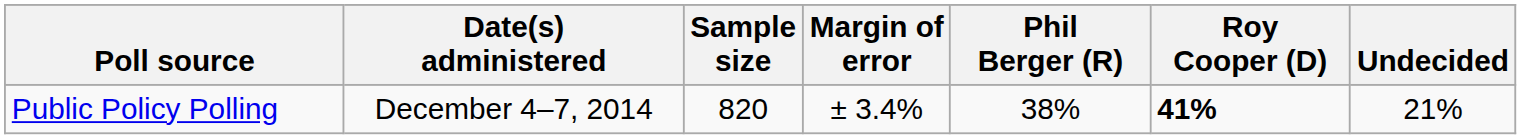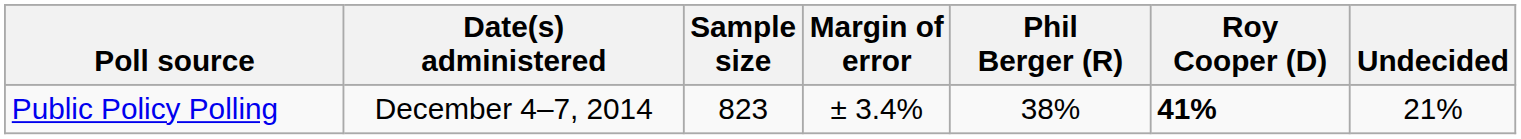Public Policy Polling | Sample size: 820 -> 823
